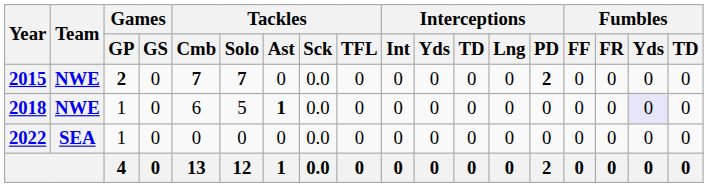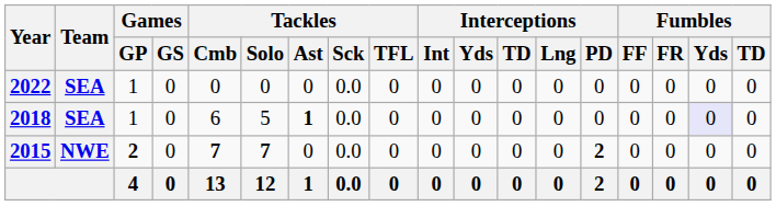rows swapped: 2015 <-> 2022
2018 | Team: NWE -> SEA
